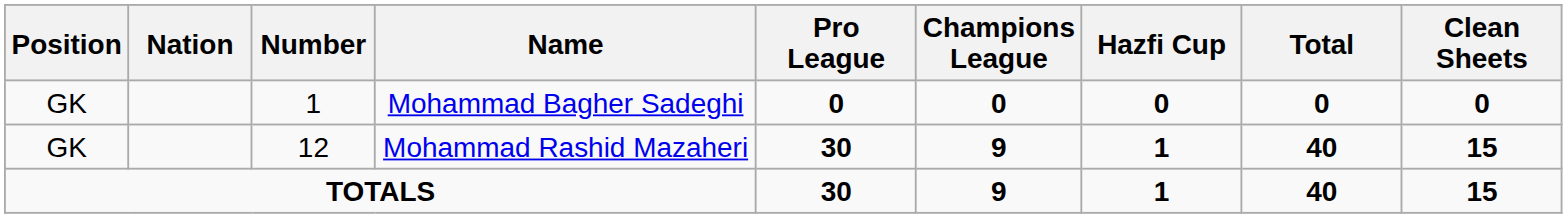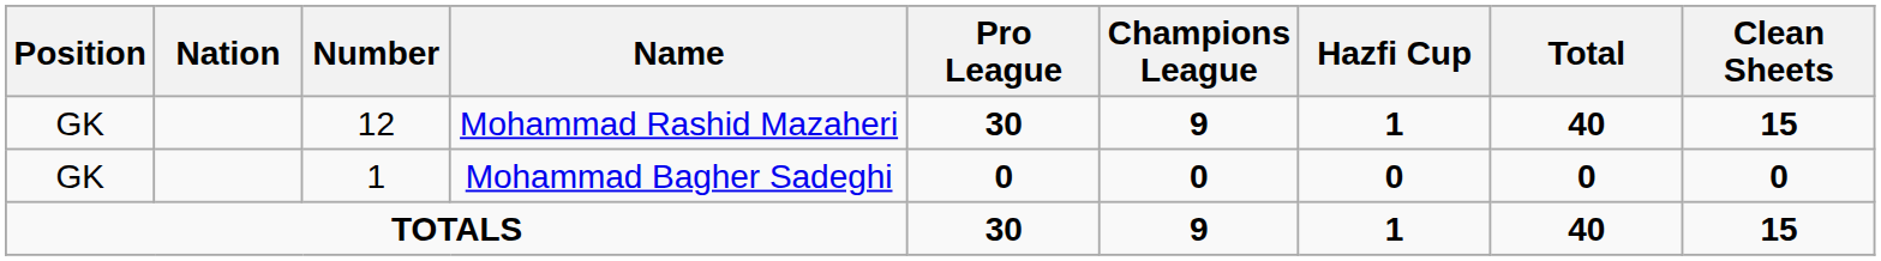rows swapped: Mohammad Bagher Sadeghi <-> Mohammad Rashid Mazaheri
